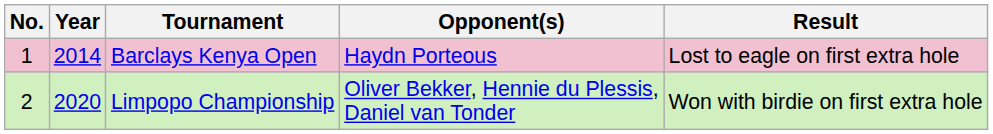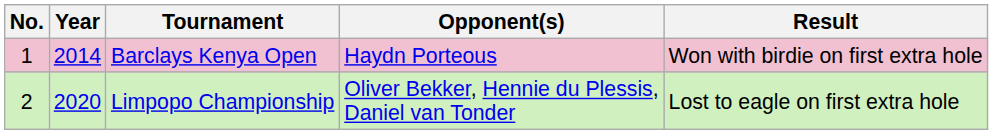Barclays Kenya Open | Result: Lost to eagle on first extra hole -> Won with birdie on first extra hole
Limpopo Championship | Result: Won with birdie on first extra hole -> Lost to eagle on first extra hole
